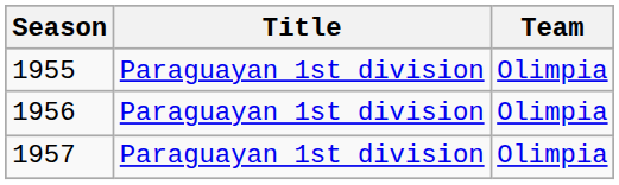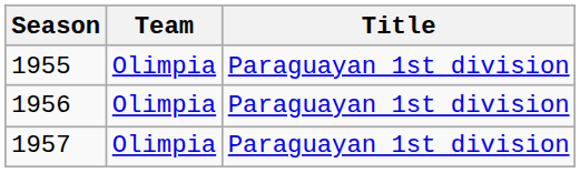columns swapped: Team <-> Title
